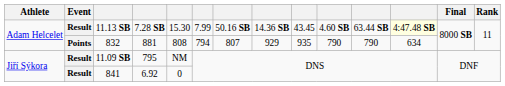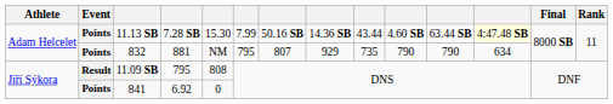11.13 SB | Event: Result -> Points
11.13 SB | column 9: 43.45 -> 43.44
832 | column 5: 808 -> NM
832 | column 6: 794 -> 795
832 | column 9: 935 -> 735
11.09 SB | column 5: NM -> 808
841 | Event: Result -> Points
